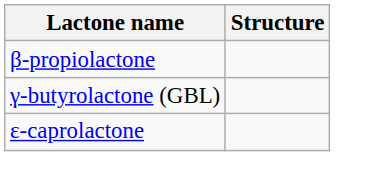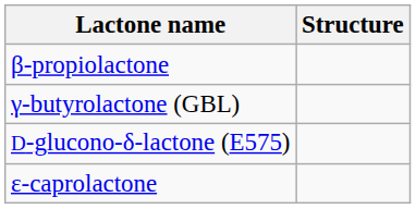+ row: D-glucono-δ-lactone (E575)
